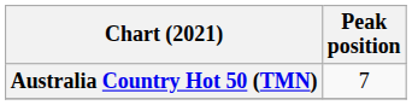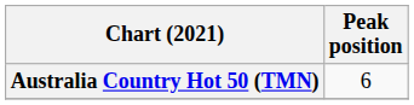Australia Country Hot 50 (TMN) | Peak position: 7 -> 6
